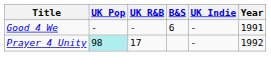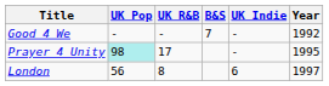Good 4 We | B&S: 6 -> 7
Good 4 We | Year: 1991 -> 1992
Prayer 4 Unity | Year: 1992 -> 1995
+ row: London | 56 | 8 | 6 | 1997
